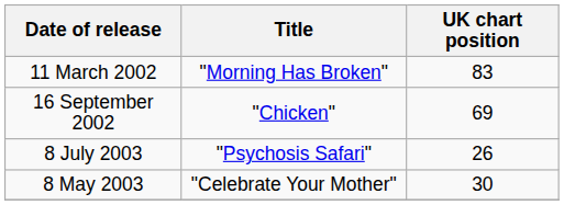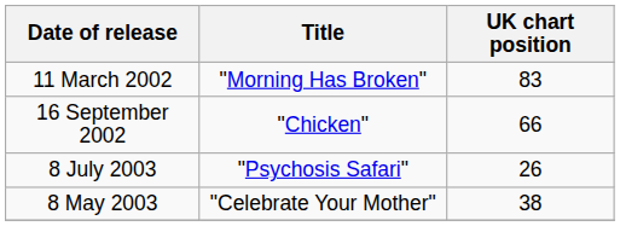16 September 2002 | UK chart position: 69 -> 66
8 May 2003 | UK chart position: 30 -> 38
